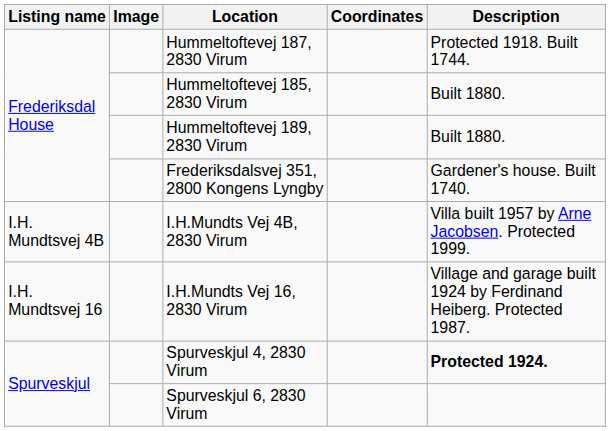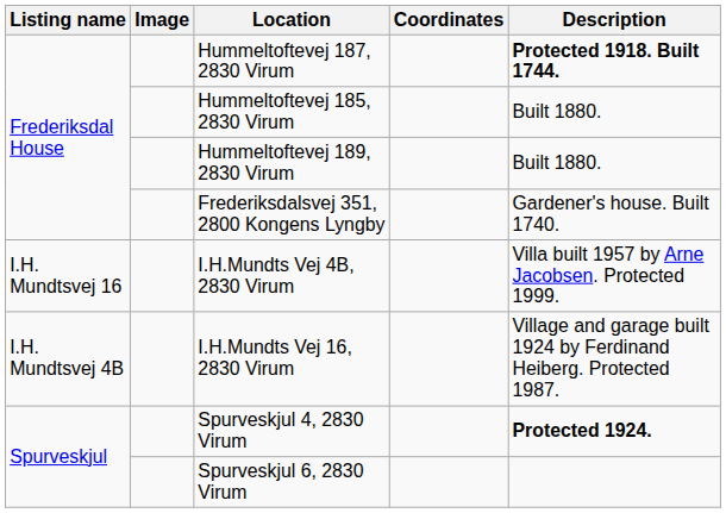Hummeltoftevej 187, 2830 Virum | Description: normal -> bold
I.H.Mundts Vej 4B, 2830 Virum | Listing name: I.H. Mundtsvej 4B -> I.H. Mundtsvej 16
I.H.Mundts Vej 16, 2830 Virum | Listing name: I.H. Mundtsvej 16 -> I.H. Mundtsvej 4B
